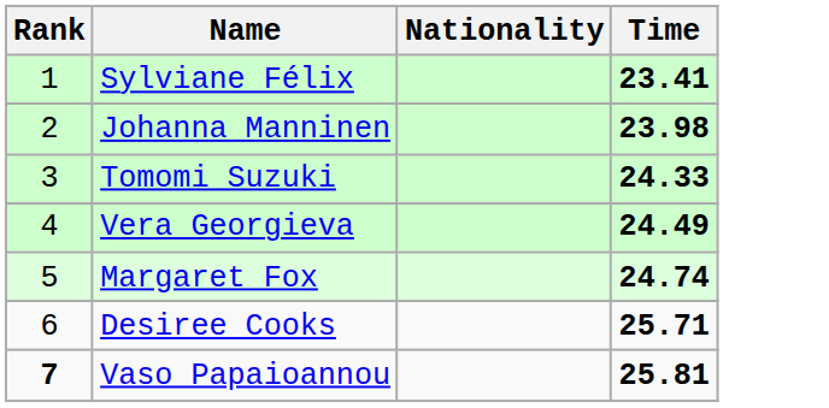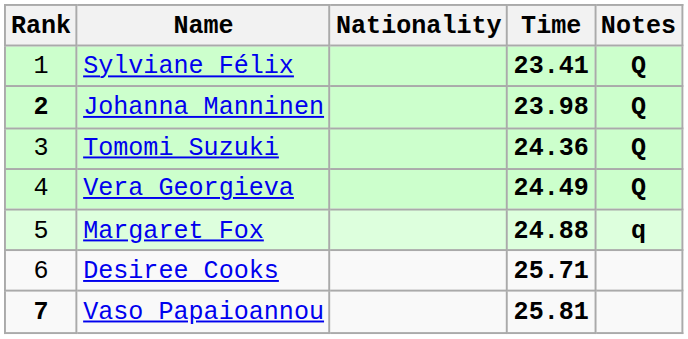+ column: Notes | Q | Q | Q | Q | q
Johanna Manninen | Rank: normal -> bold
Tomomi Suzuki | Time: 24.33 -> 24.36
Margaret Fox | Time: 24.74 -> 24.88
